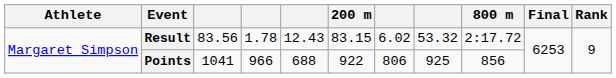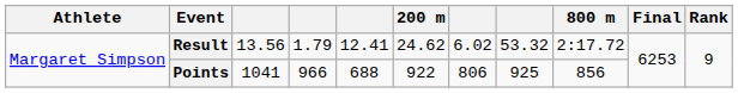Result | column 3: 83.56 -> 13.56
Result | column 4: 1.78 -> 1.79
Result | column 5: 12.43 -> 12.41
Result | 200 m: 83.15 -> 24.62
